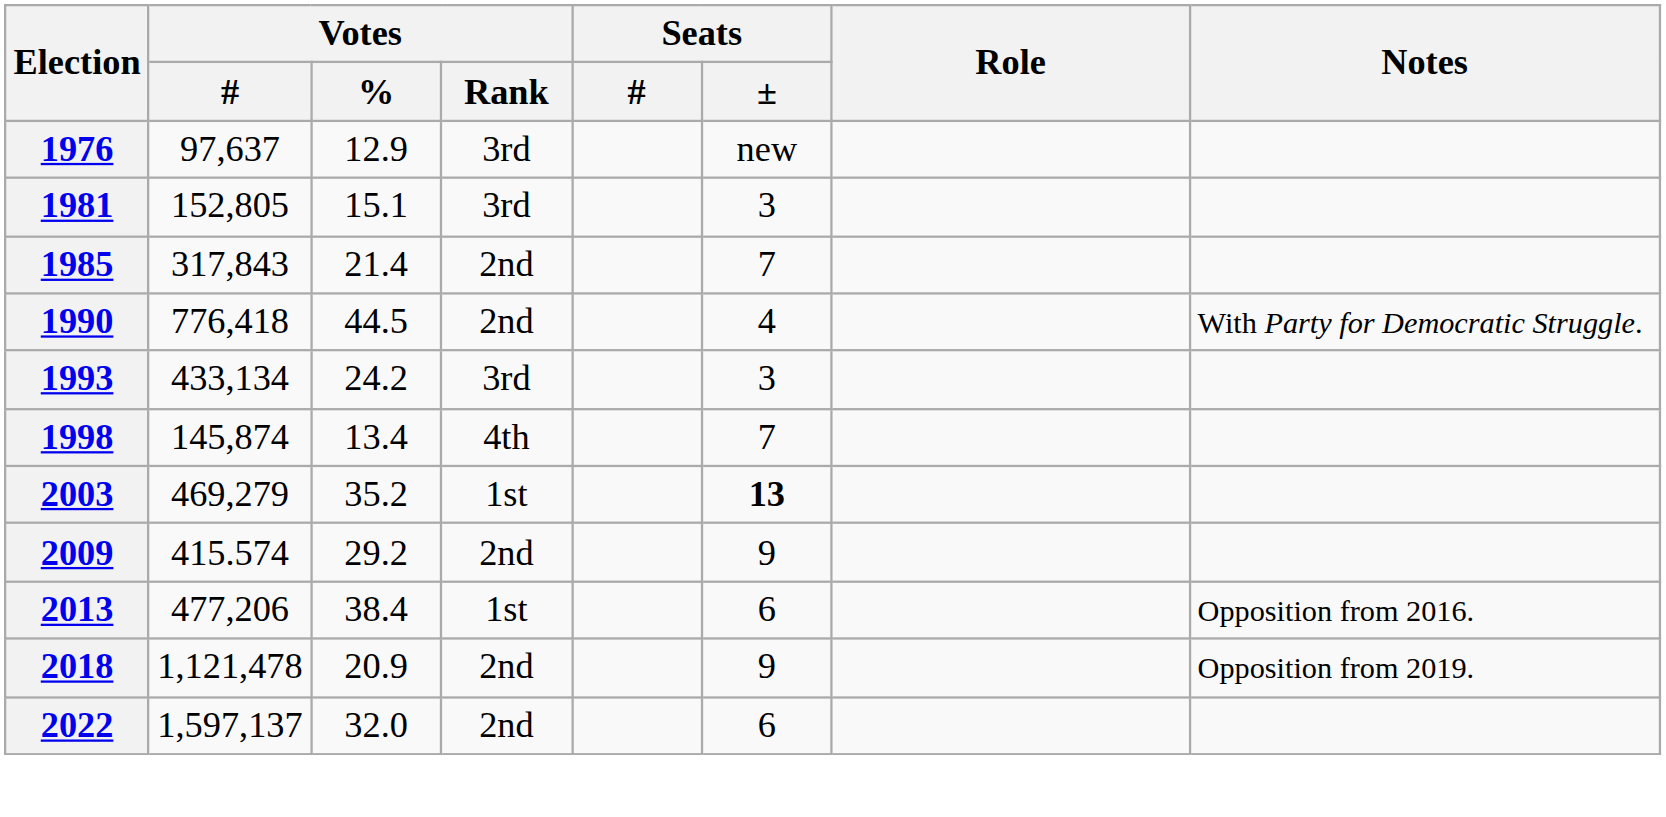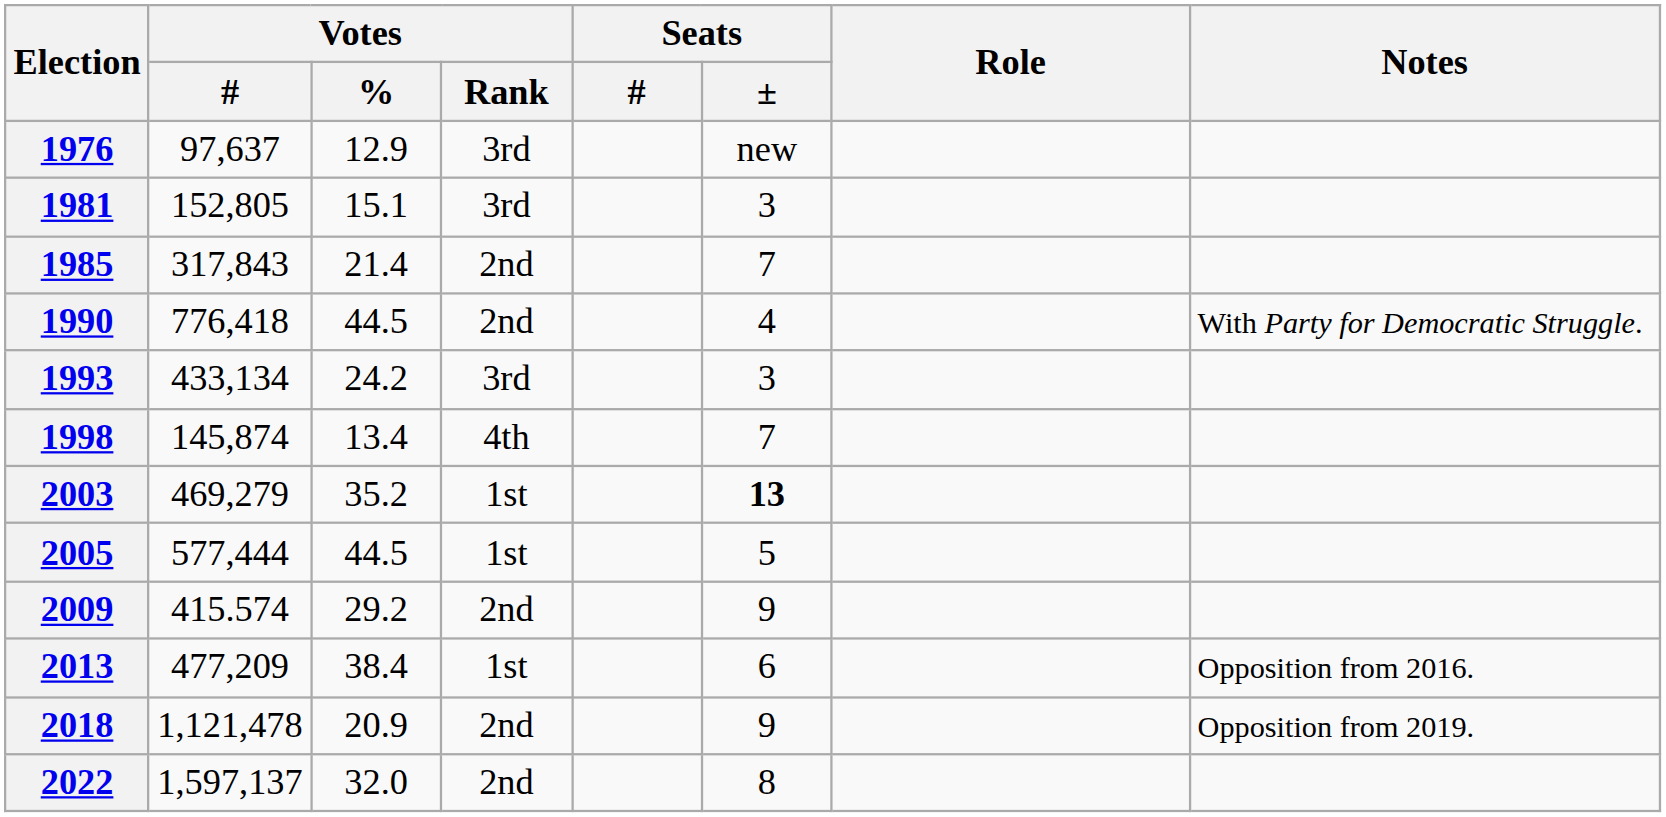+ row: 2005 | 577,444 | 44.5 | 1st | 5
2013 | Votes / #: 477,206 -> 477,209
2022 | Seats / ±: 6 -> 8
